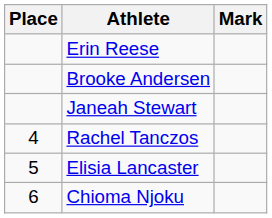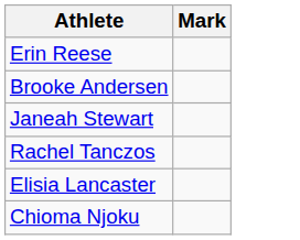- column: Place | 4 | 5 | 6
